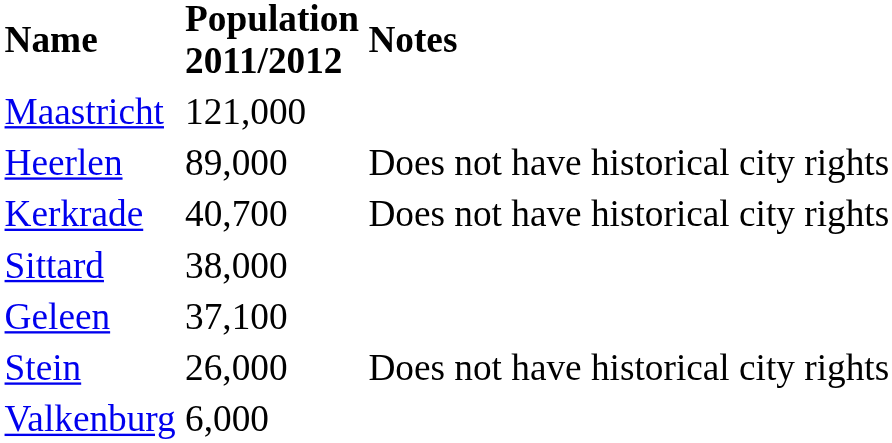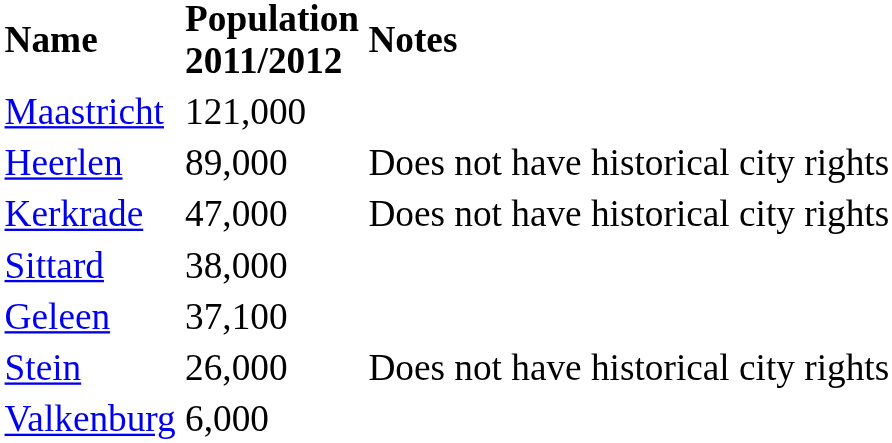Kerkrade | Population 2011/2012: 40,700 -> 47,000
